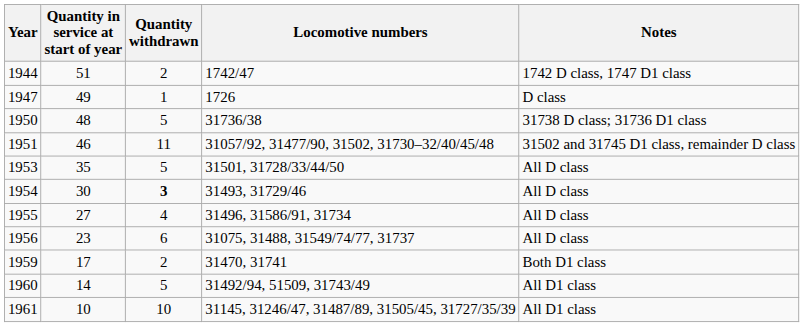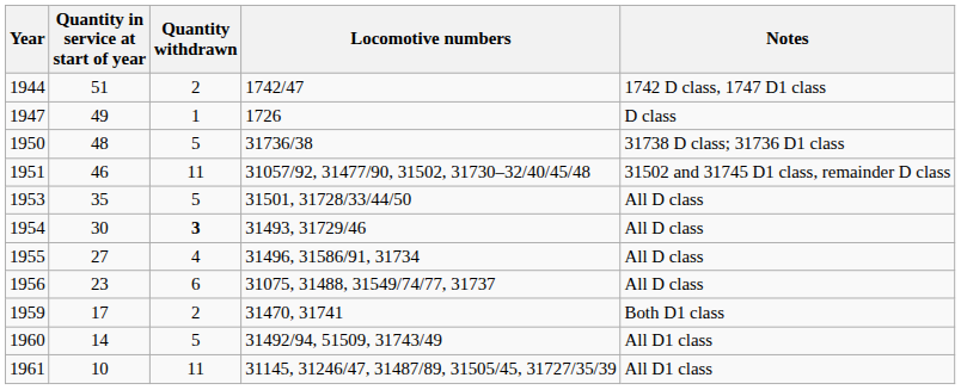1961 | Quantity withdrawn: 10 -> 11
